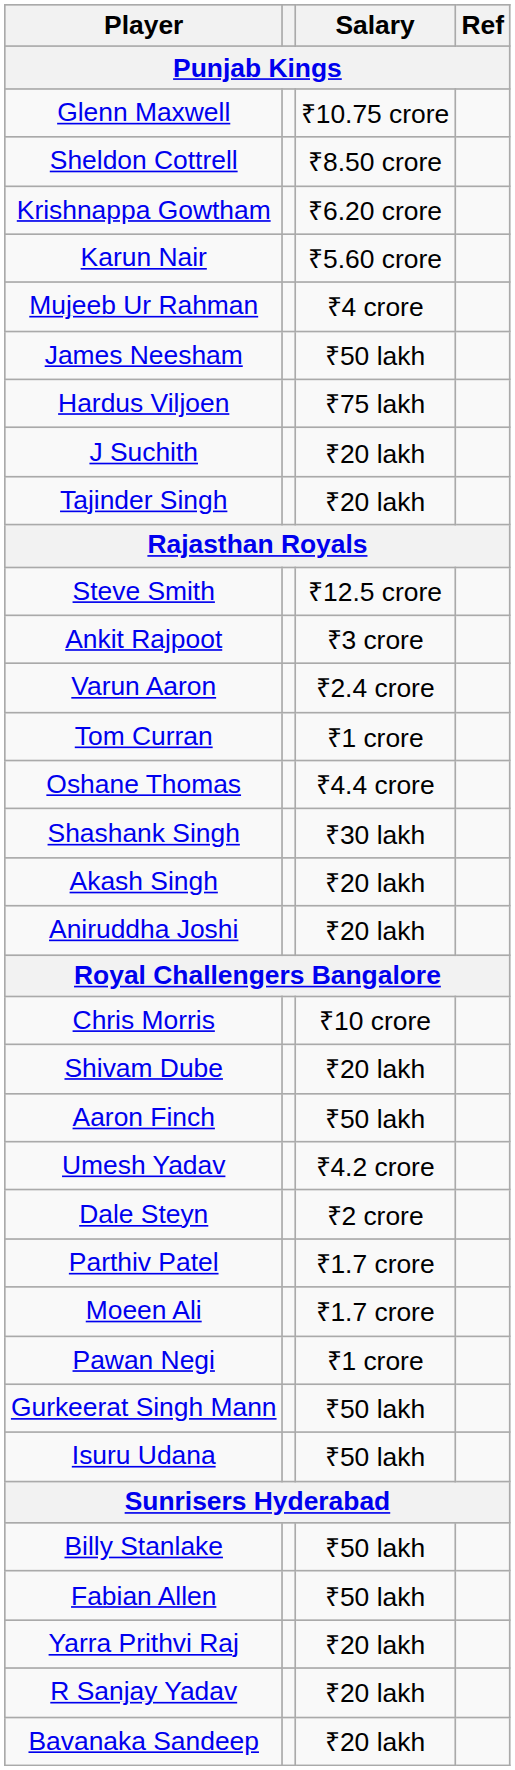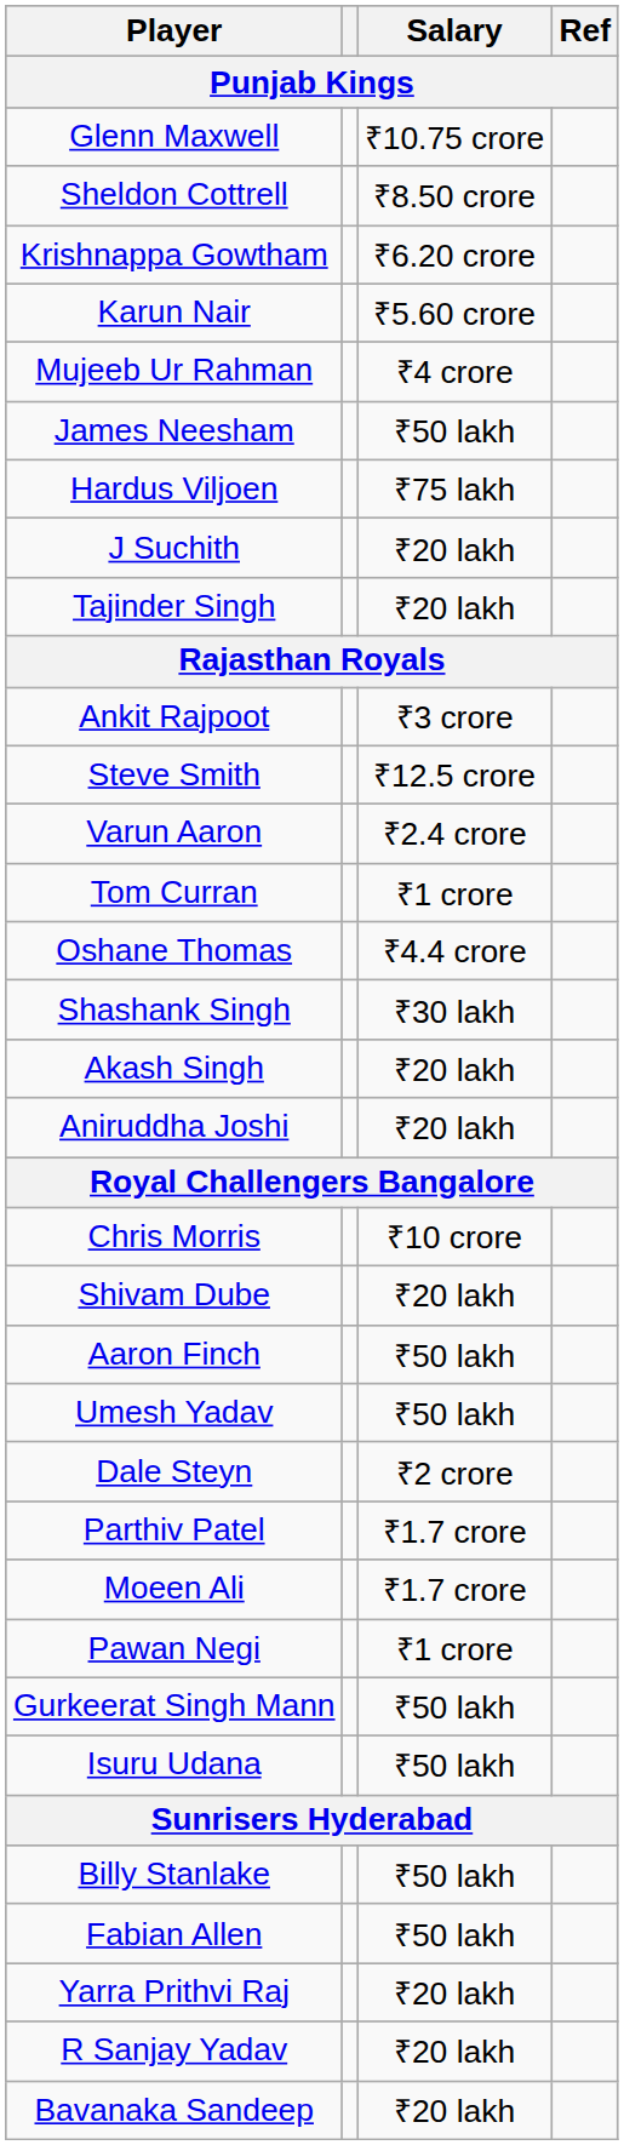rows swapped: Steve Smith <-> Ankit Rajpoot
Umesh Yadav | Salary: ₹4.2 crore -> ₹50 lakh
